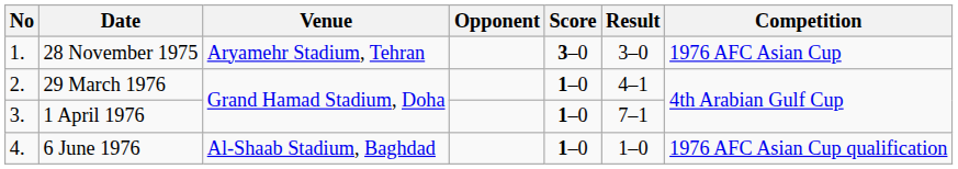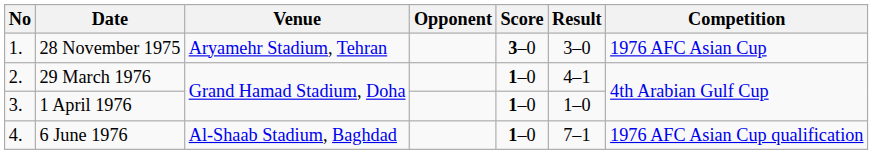1 April 1976 | Result: 7–1 -> 1–0
6 June 1976 | Result: 1–0 -> 7–1
